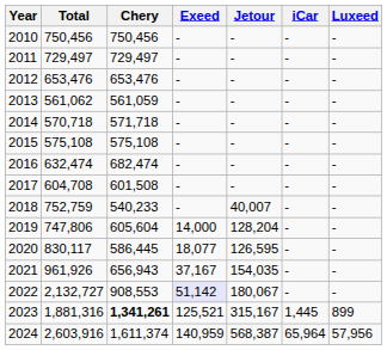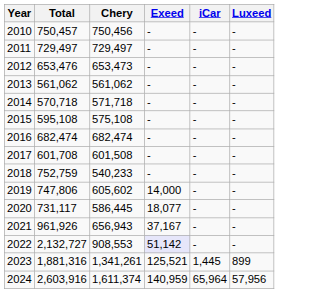- column: Jetour | - | - | - | - | - | - | - | - | 40,007 | 128,204 | 126,595 | 154,035 | 180,067 | 315,167 | 568,387
2010 | Total: 750,456 -> 750,457
2012 | Chery: 653,476 -> 653,473
2013 | Chery: 561,059 -> 561,062
2015 | Total: 575,108 -> 595,108
2016 | Total: 632,474 -> 682,474
2017 | Total: 604,708 -> 601,708
2019 | Chery: 605,604 -> 605,602
2020 | Total: 830,117 -> 731,117
2023 | Chery: bold -> normal
